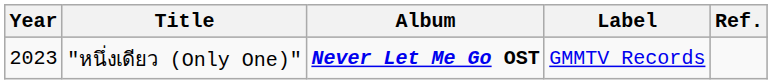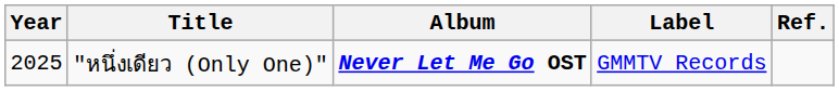"หนึ่งเดียว (Only One)" | Year: 2023 -> 2025
